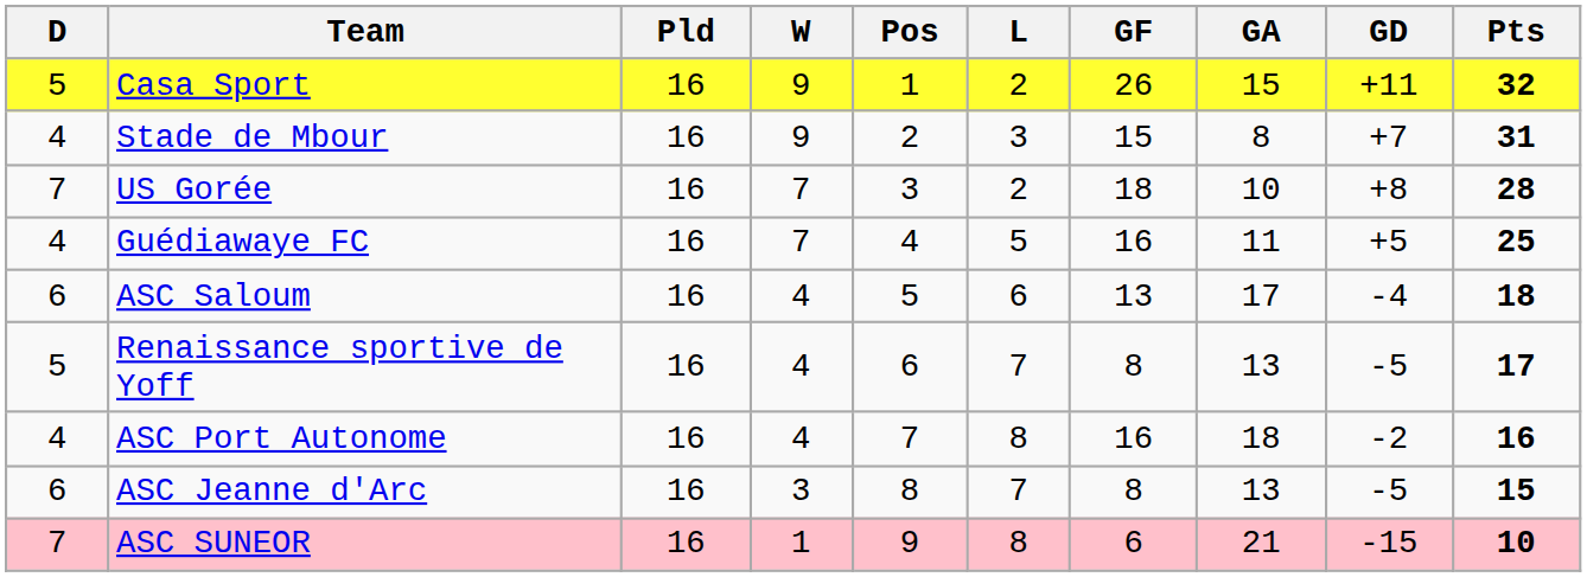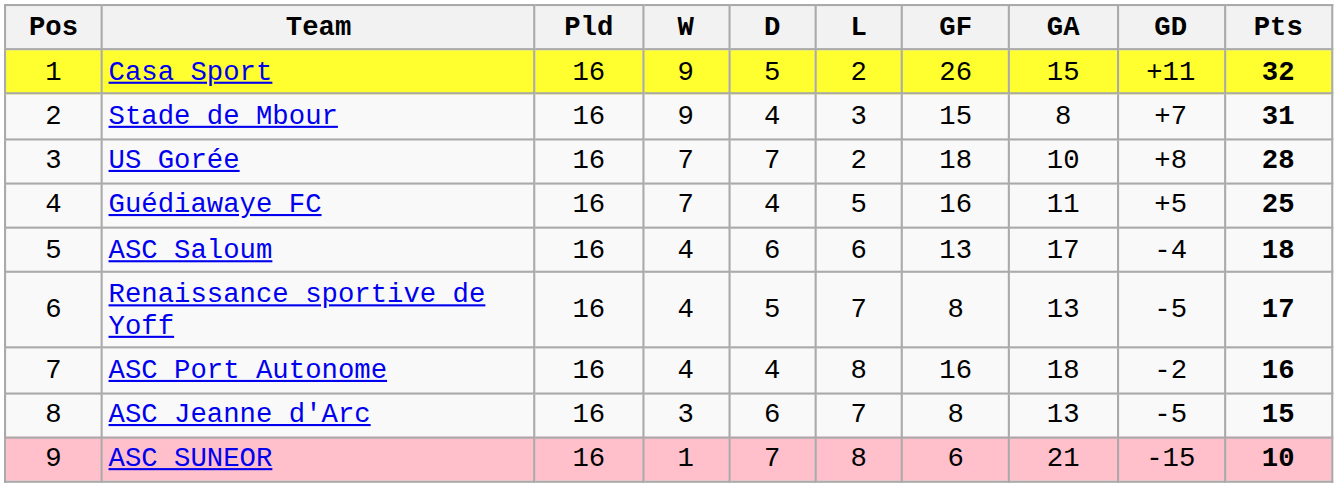columns swapped: Pos <-> D
